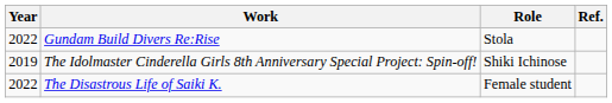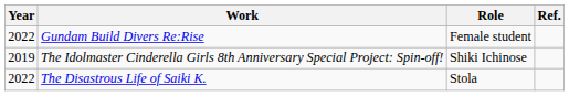Gundam Build Divers Re:Rise | Role: Stola -> Female student
The Disastrous Life of Saiki K. | Role: Female student -> Stola
